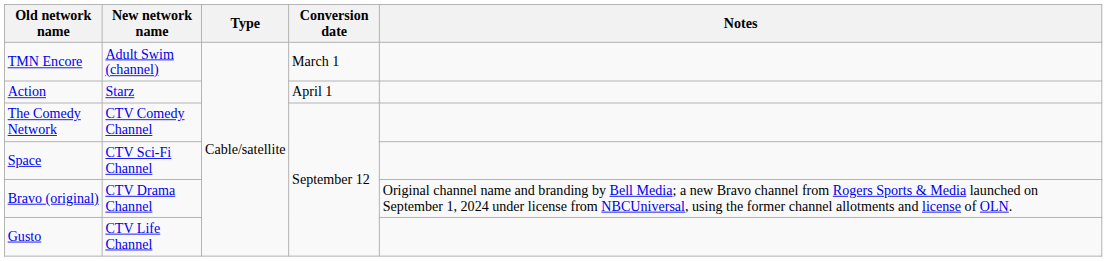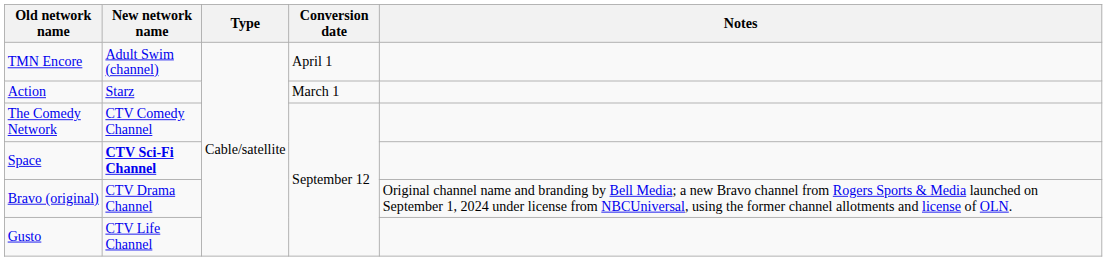TMN Encore | Conversion date: March 1 -> April 1
Action | Conversion date: April 1 -> March 1
Space | New network name: normal -> bold
